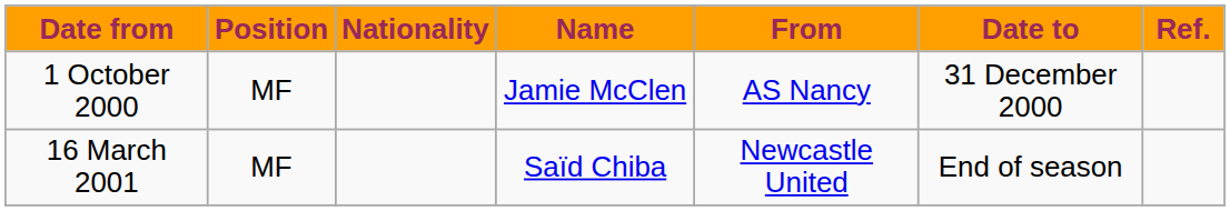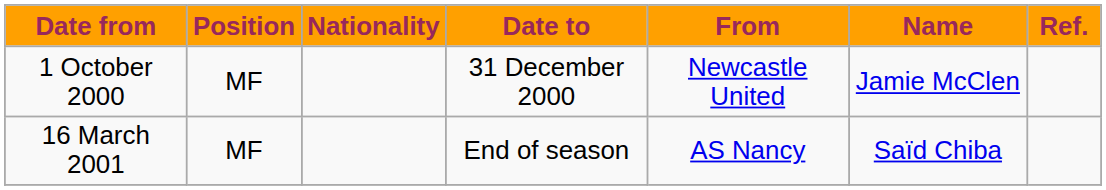columns swapped: Name <-> Date to
1 October 2000 | From: AS Nancy -> Newcastle United
16 March 2001 | From: Newcastle United -> AS Nancy
